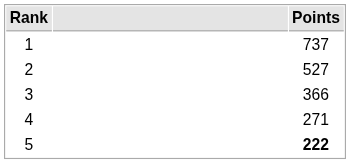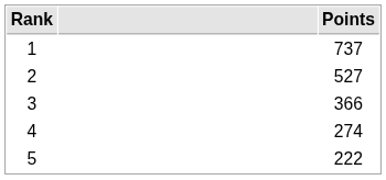4 | Points: 271 -> 274
5 | Points: bold -> normal
